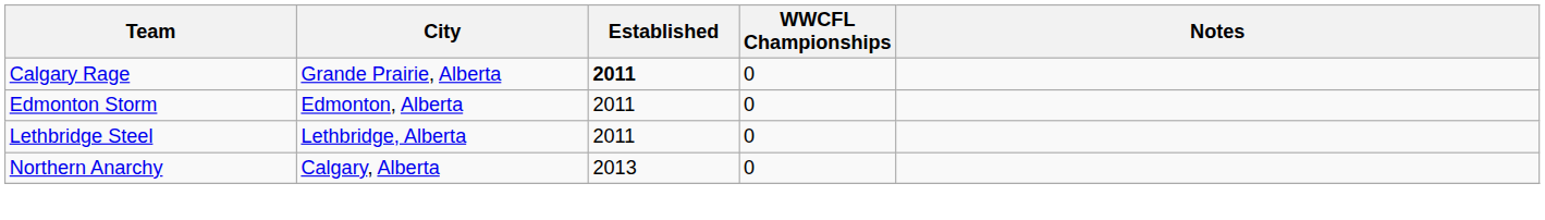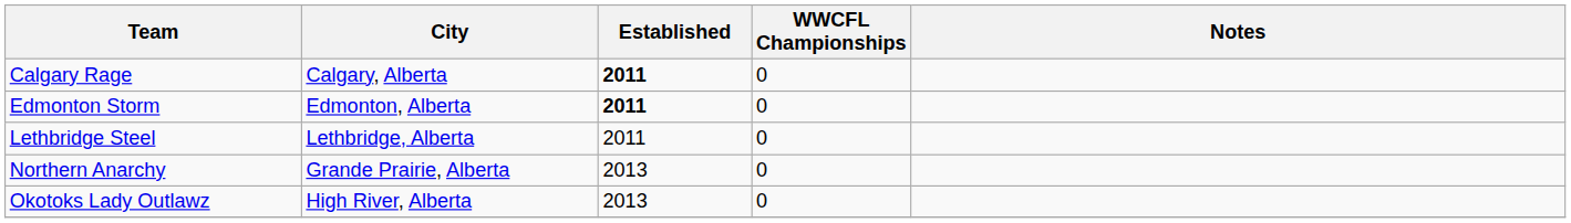Calgary Rage | City: Grande Prairie, Alberta -> Calgary, Alberta
Edmonton Storm | Established: normal -> bold
Northern Anarchy | City: Calgary, Alberta -> Grande Prairie, Alberta
+ row: Okotoks Lady Outlawz | High River, Alberta | 2013 | 0
